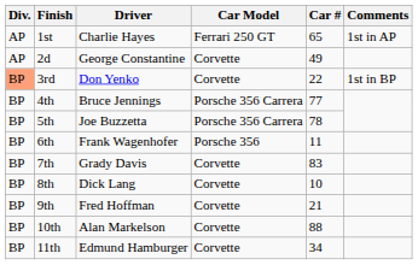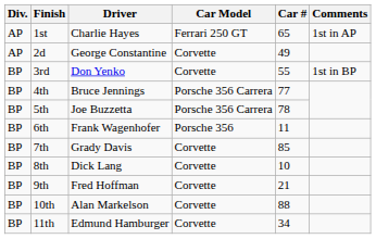3rd | Div.: lightsalmon background -> no background
3rd | Car #: 22 -> 55
7th | Car #: 83 -> 85
